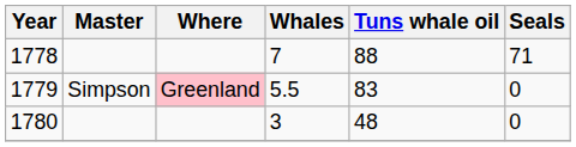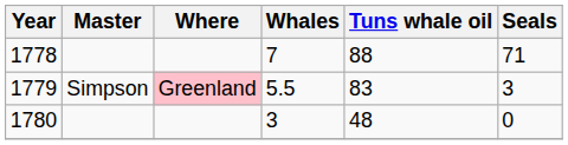1779 | Seals: 0 -> 3
